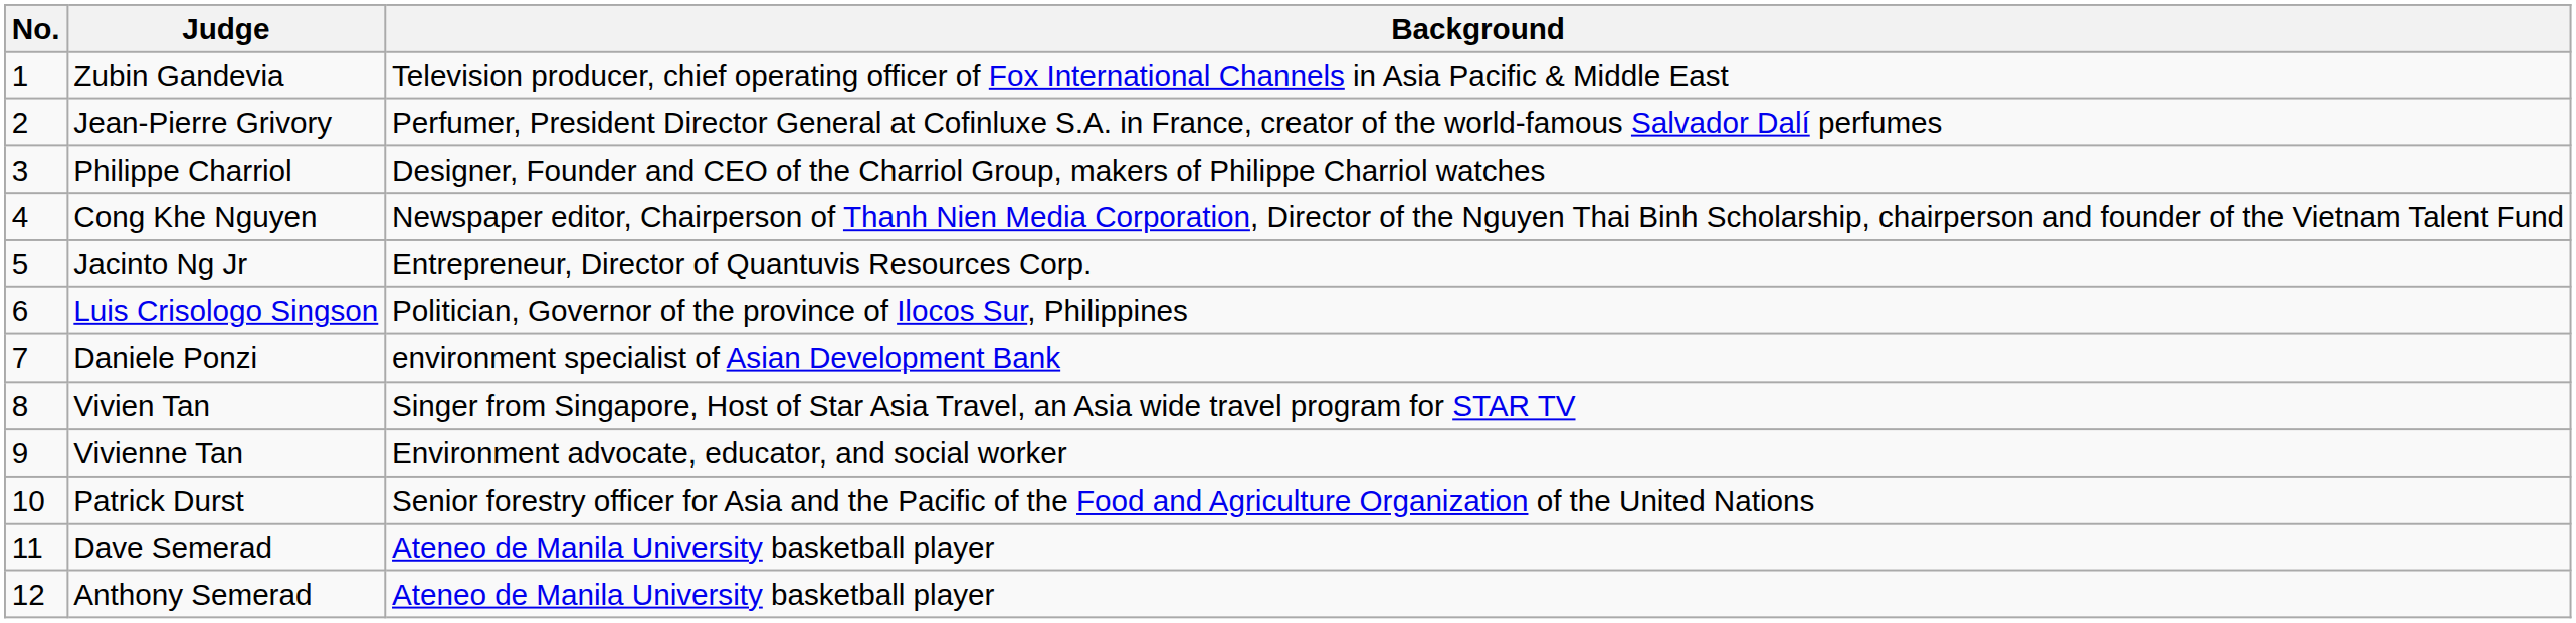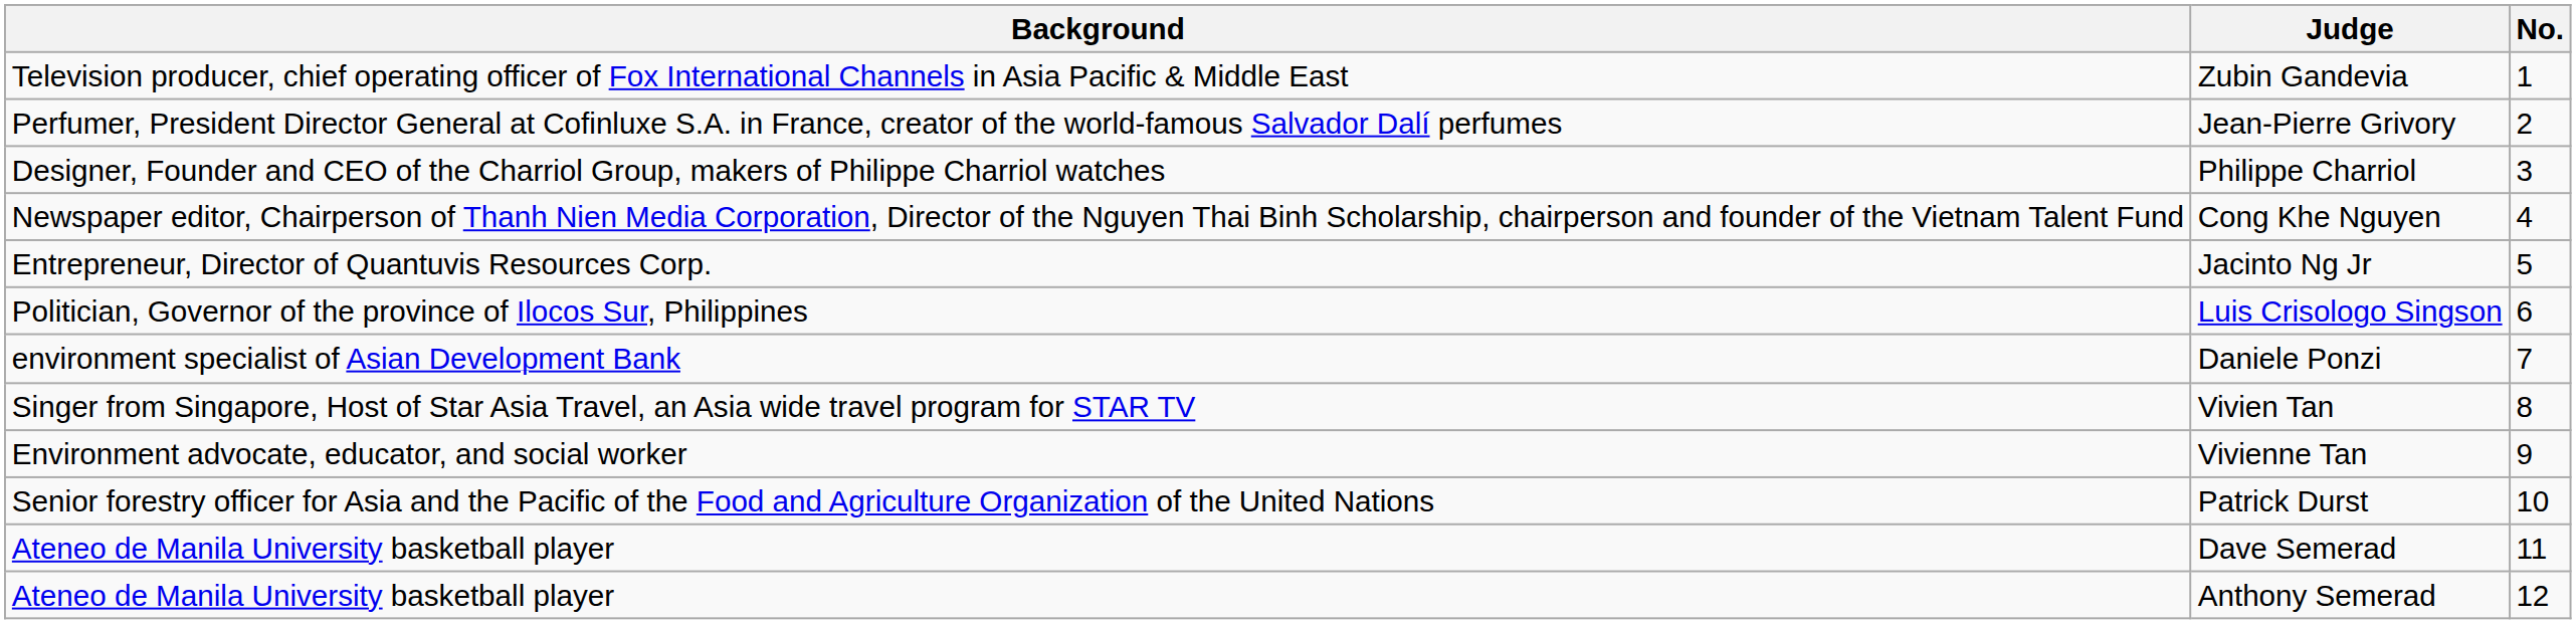columns swapped: No. <-> Background
